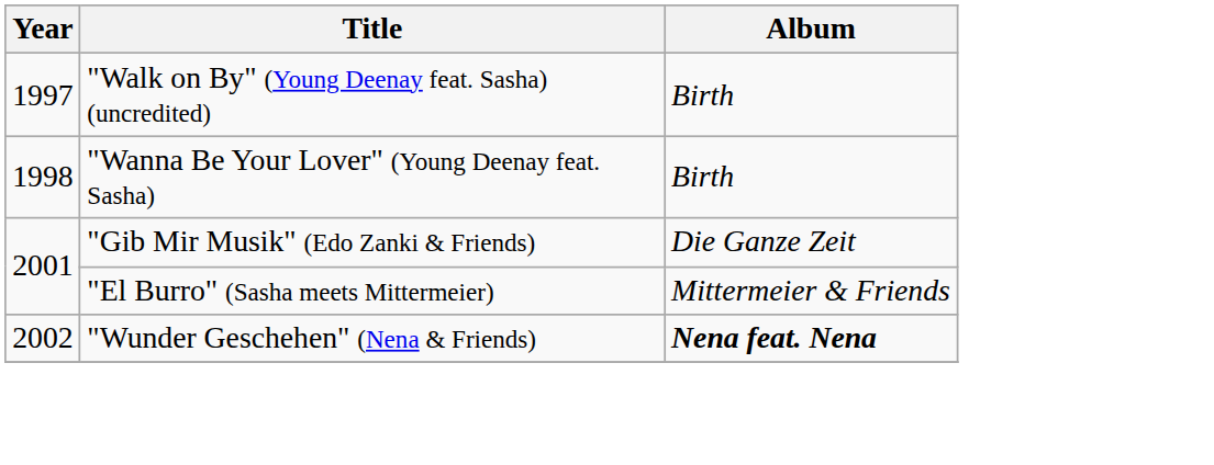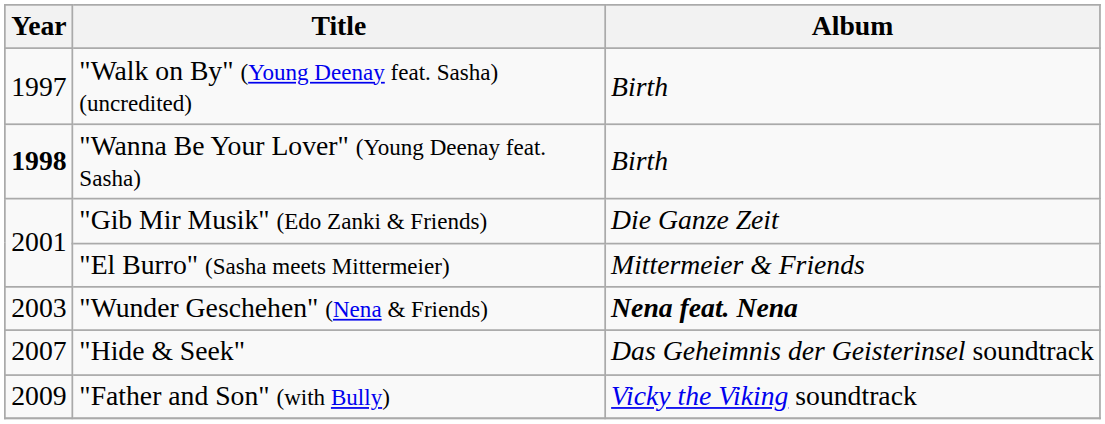"Wanna Be Your Lover" (Young Deenay feat. Sasha) | Year: normal -> bold
"Wunder Geschehen" (Nena & Friends) | Year: 2002 -> 2003
+ row: 2007 | "Hide & Seek" | Das Geheimnis der Geisterinsel soundtrack
+ row: 2009 | "Father and Son" (with Bully) | Vicky the Viking soundtrack
